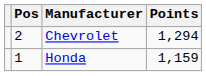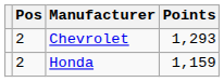Chevrolet | Points: 1,294 -> 1,293
Honda | Pos: 1 -> 2
